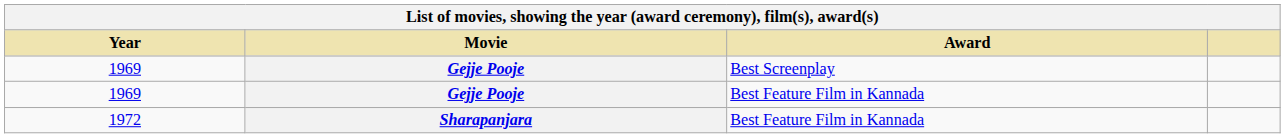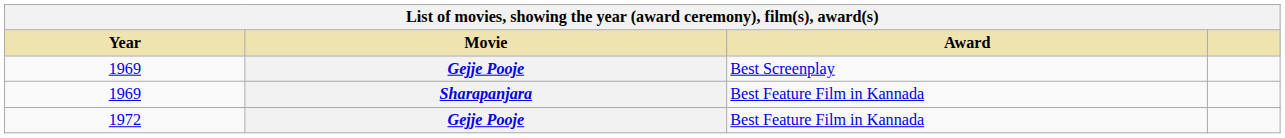1969 / Best Feature Film in Kannada | Movie: Gejje Pooje -> Sharapanjara
1972 | Movie: Sharapanjara -> Gejje Pooje
